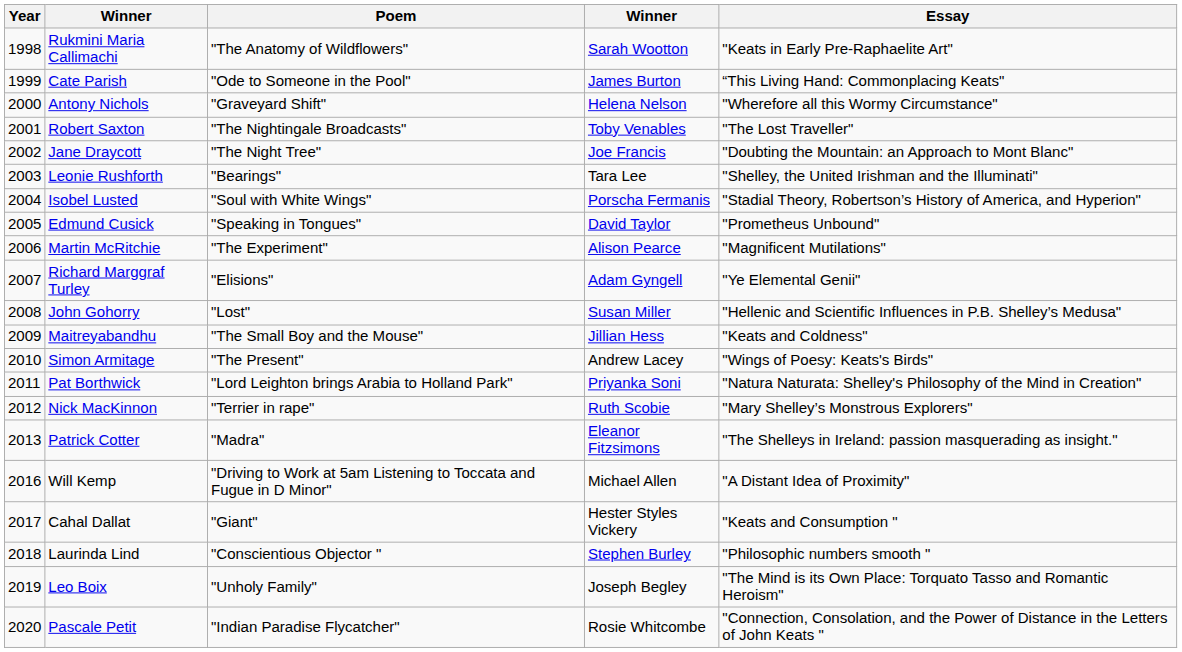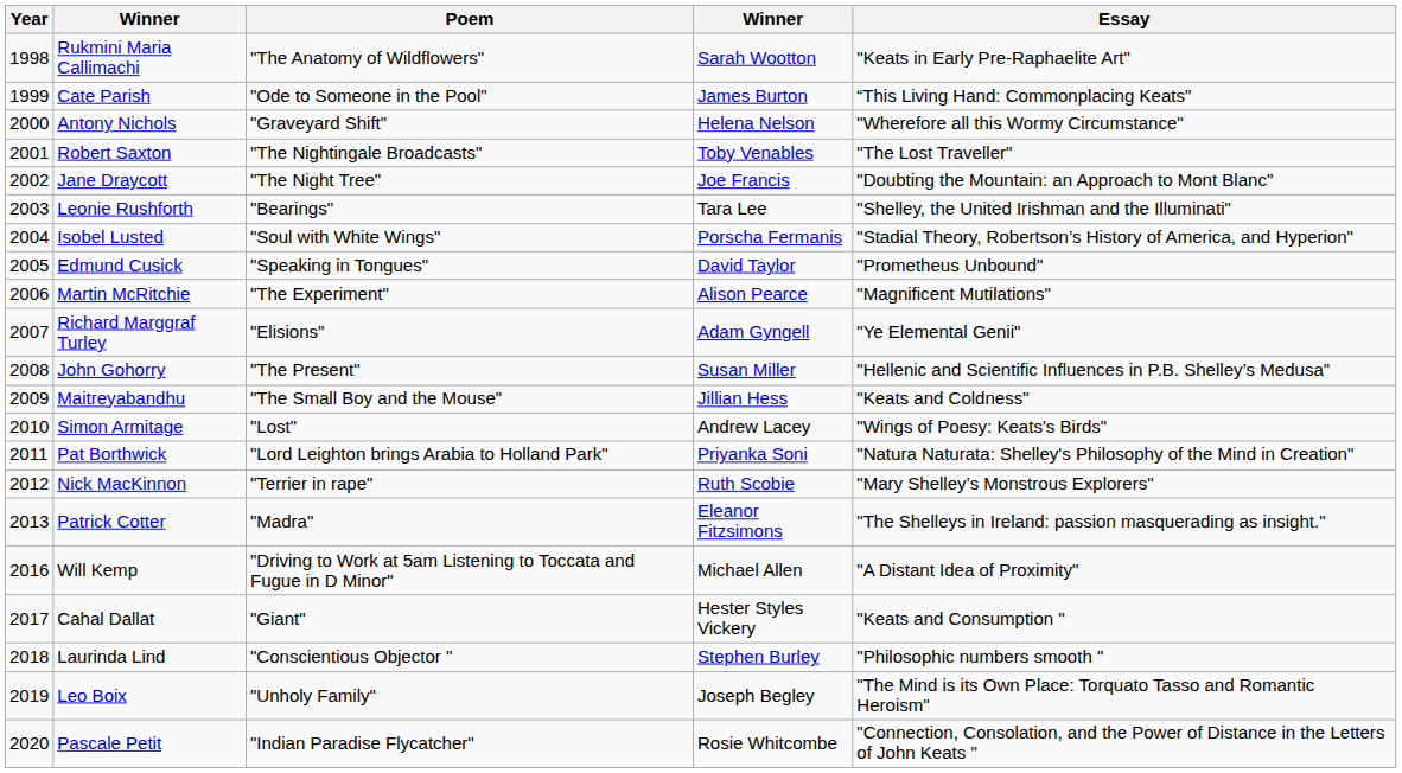John Gohorry | Poem: "Lost" -> "The Present"
Simon Armitage | Poem: "The Present" -> "Lost"
